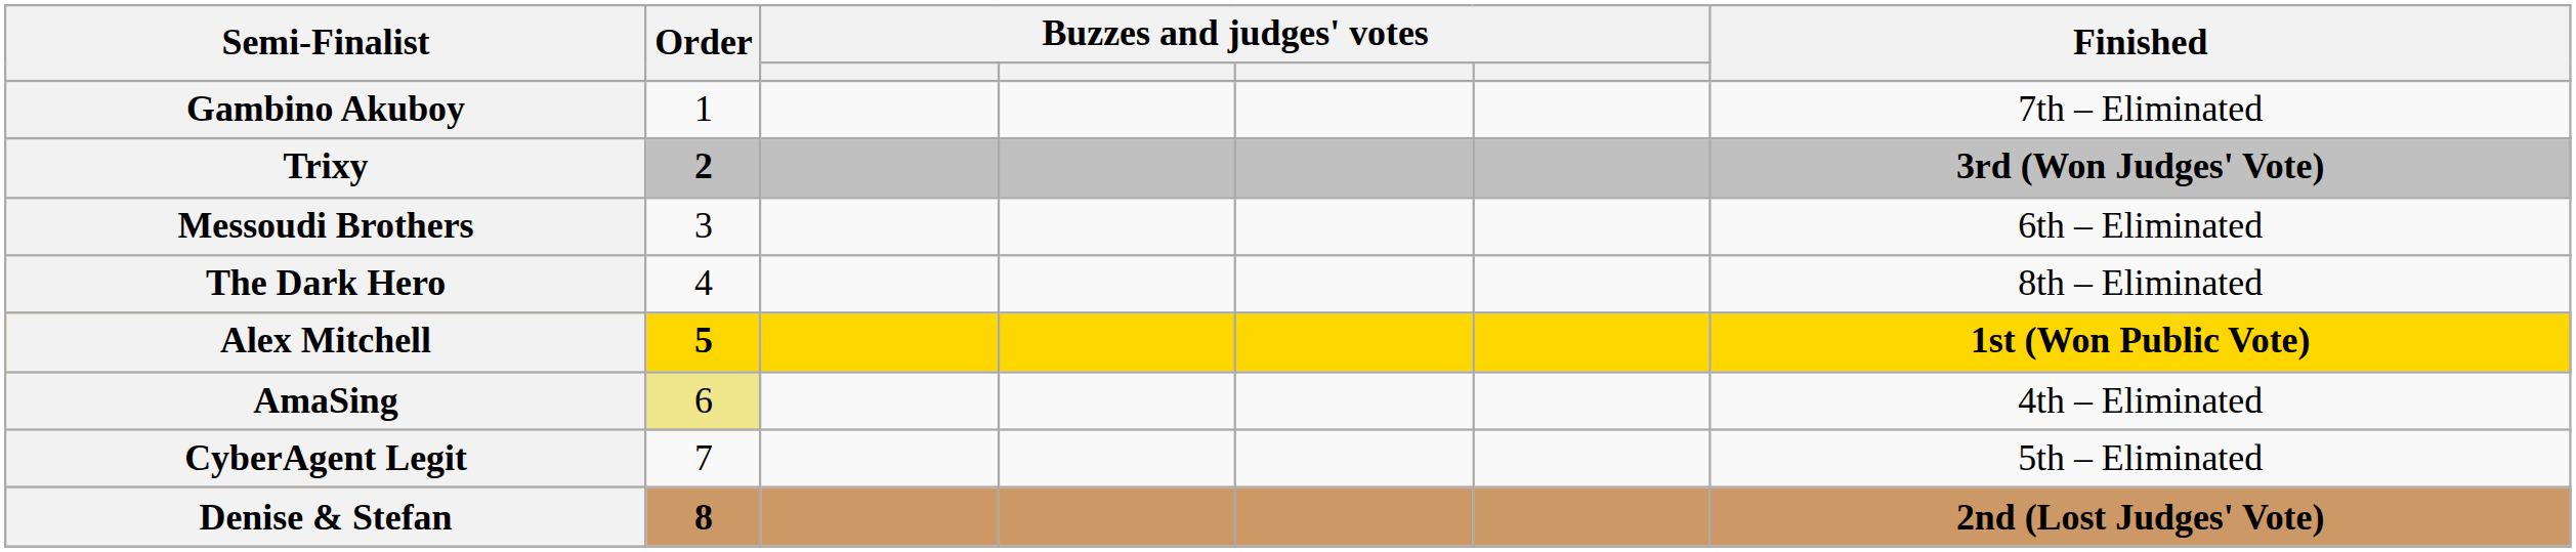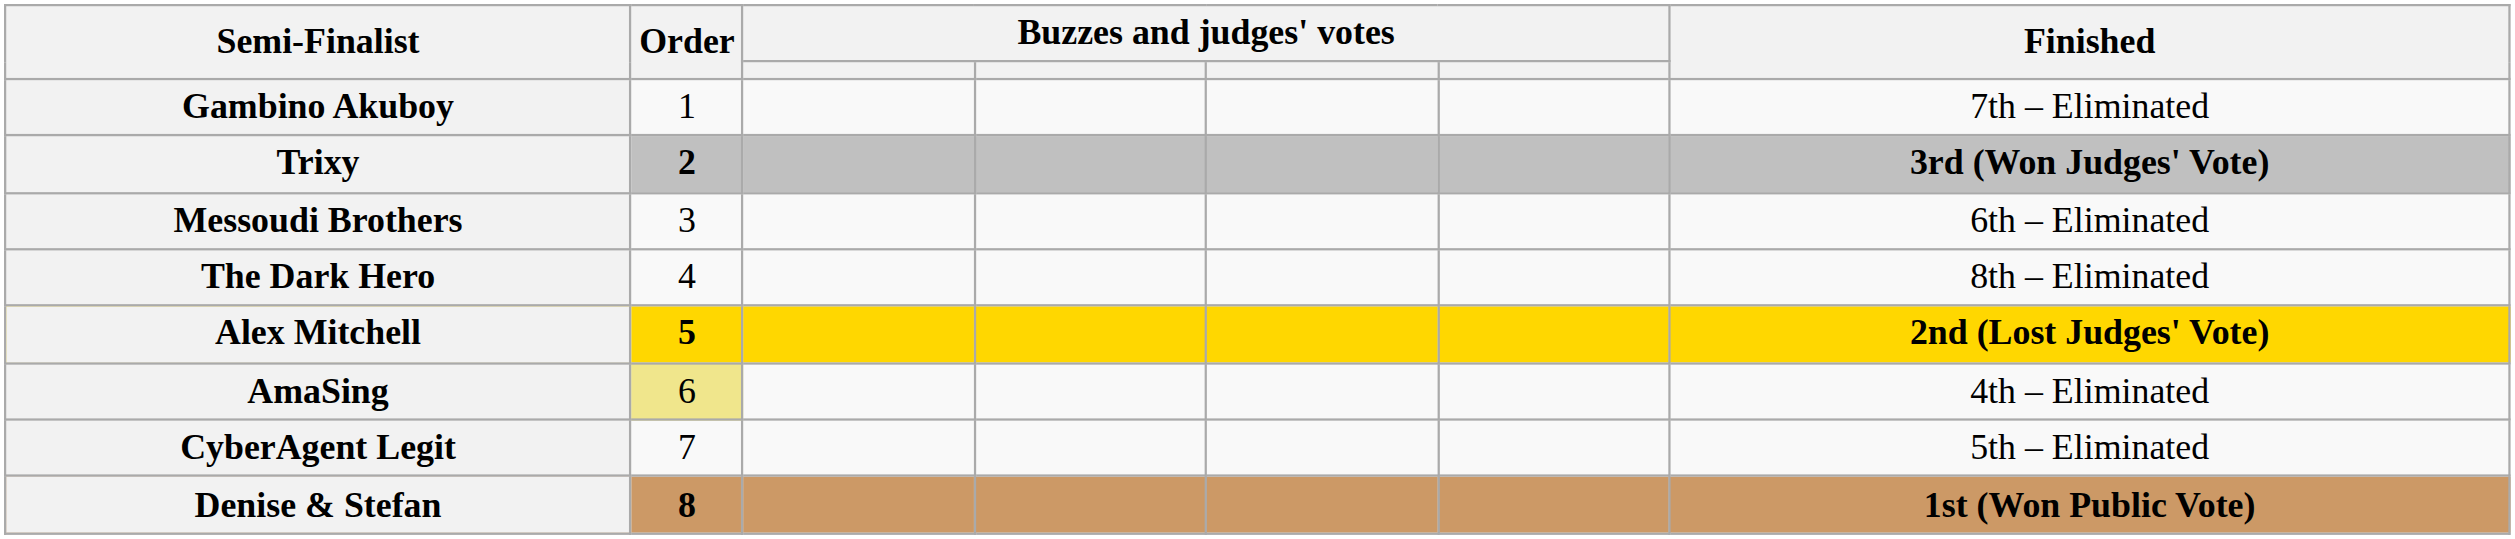Alex Mitchell | Finished: 1st (Won Public Vote) -> 2nd (Lost Judges' Vote)
Denise & Stefan | Finished: 2nd (Lost Judges' Vote) -> 1st (Won Public Vote)
